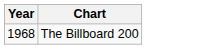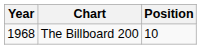+ column: Position | 10
